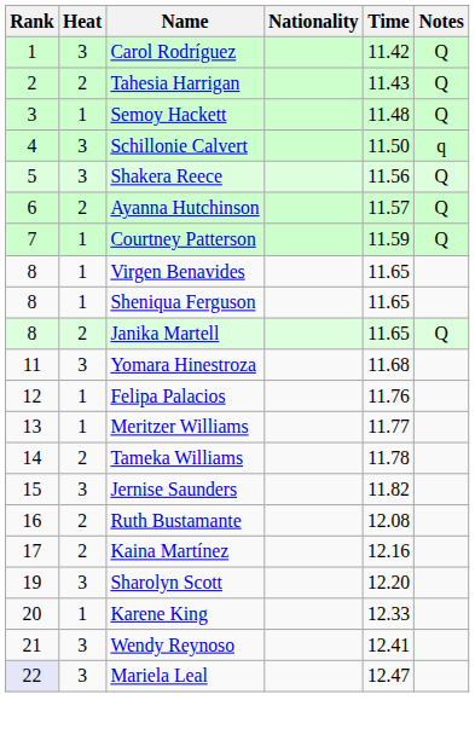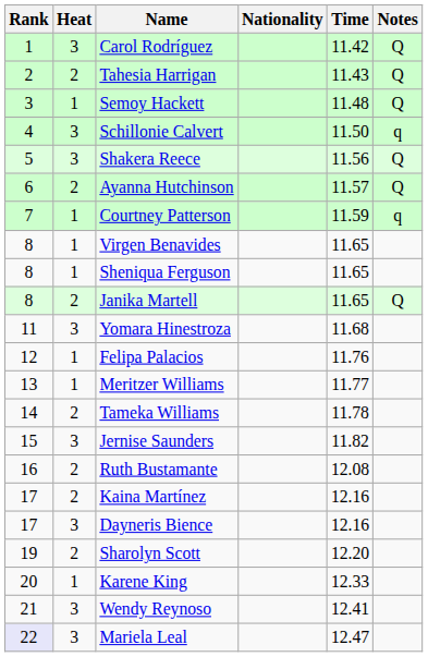Courtney Patterson | Notes: Q -> q
+ row: 17 | 3 | Dayneris Bience | 12.16
Sharolyn Scott | Heat: 3 -> 2
